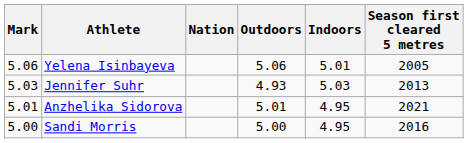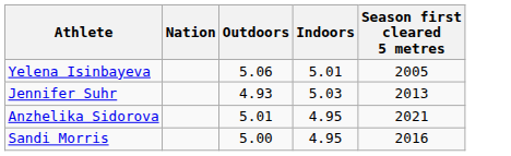- column: Mark | 5.06 | 5.03 | 5.01 | 5.00
